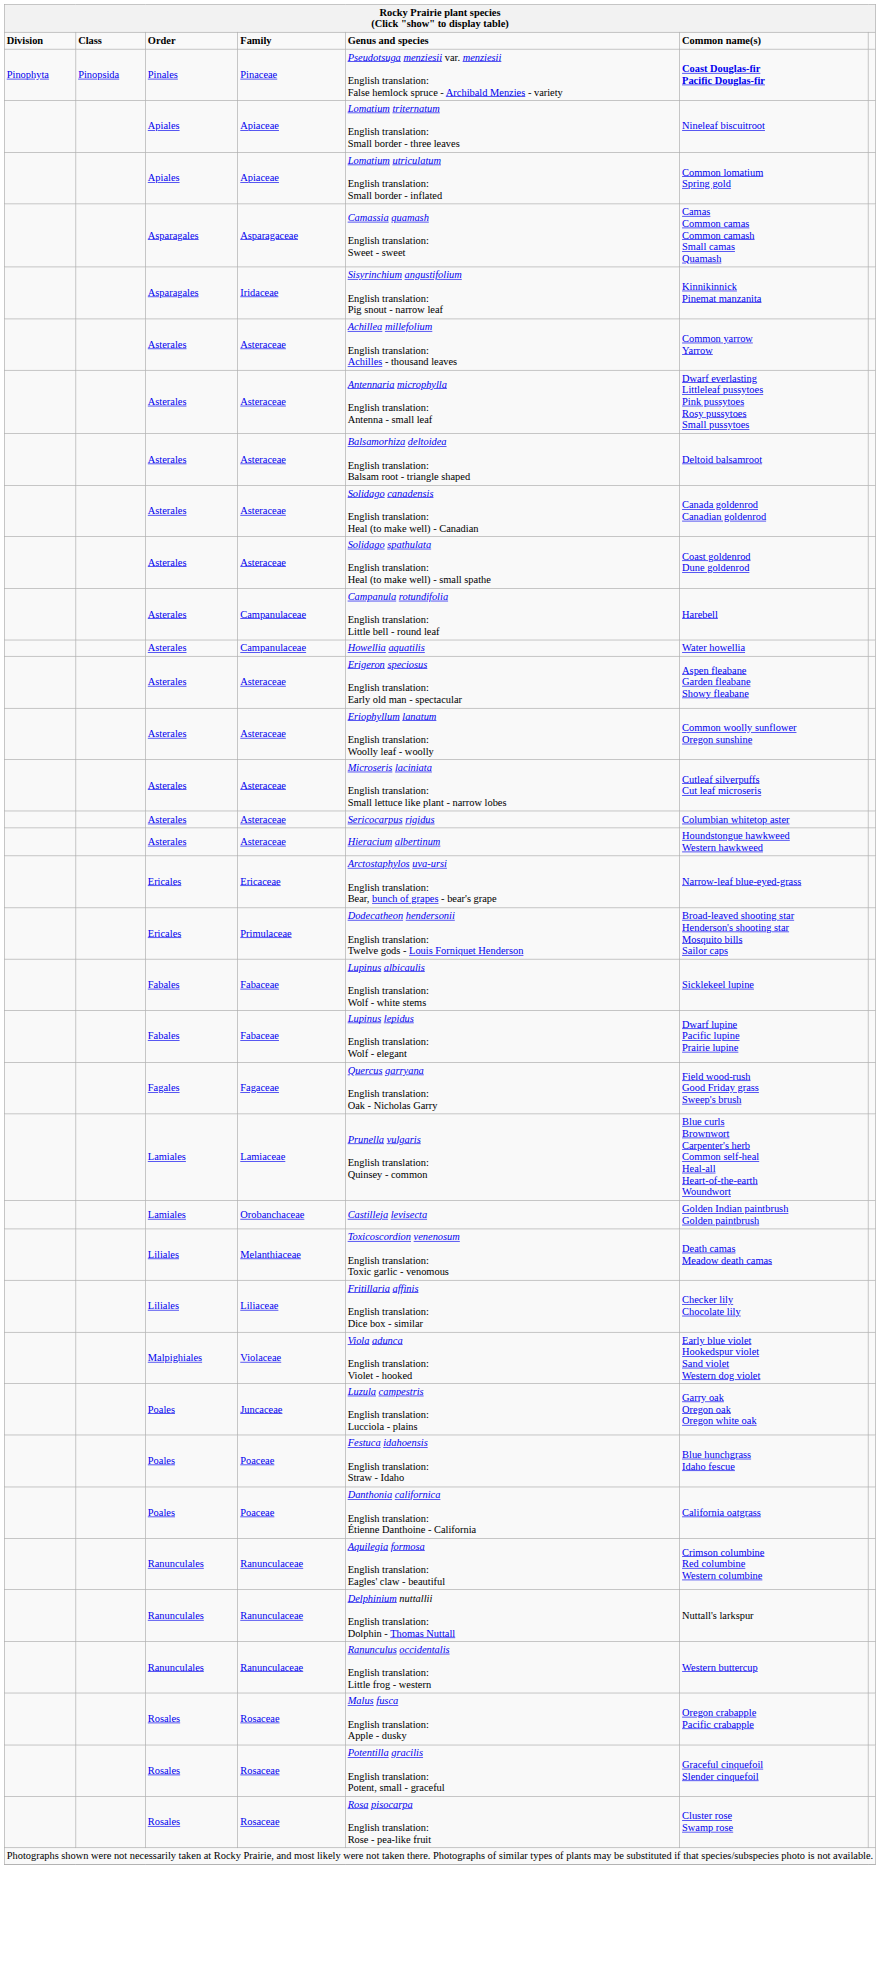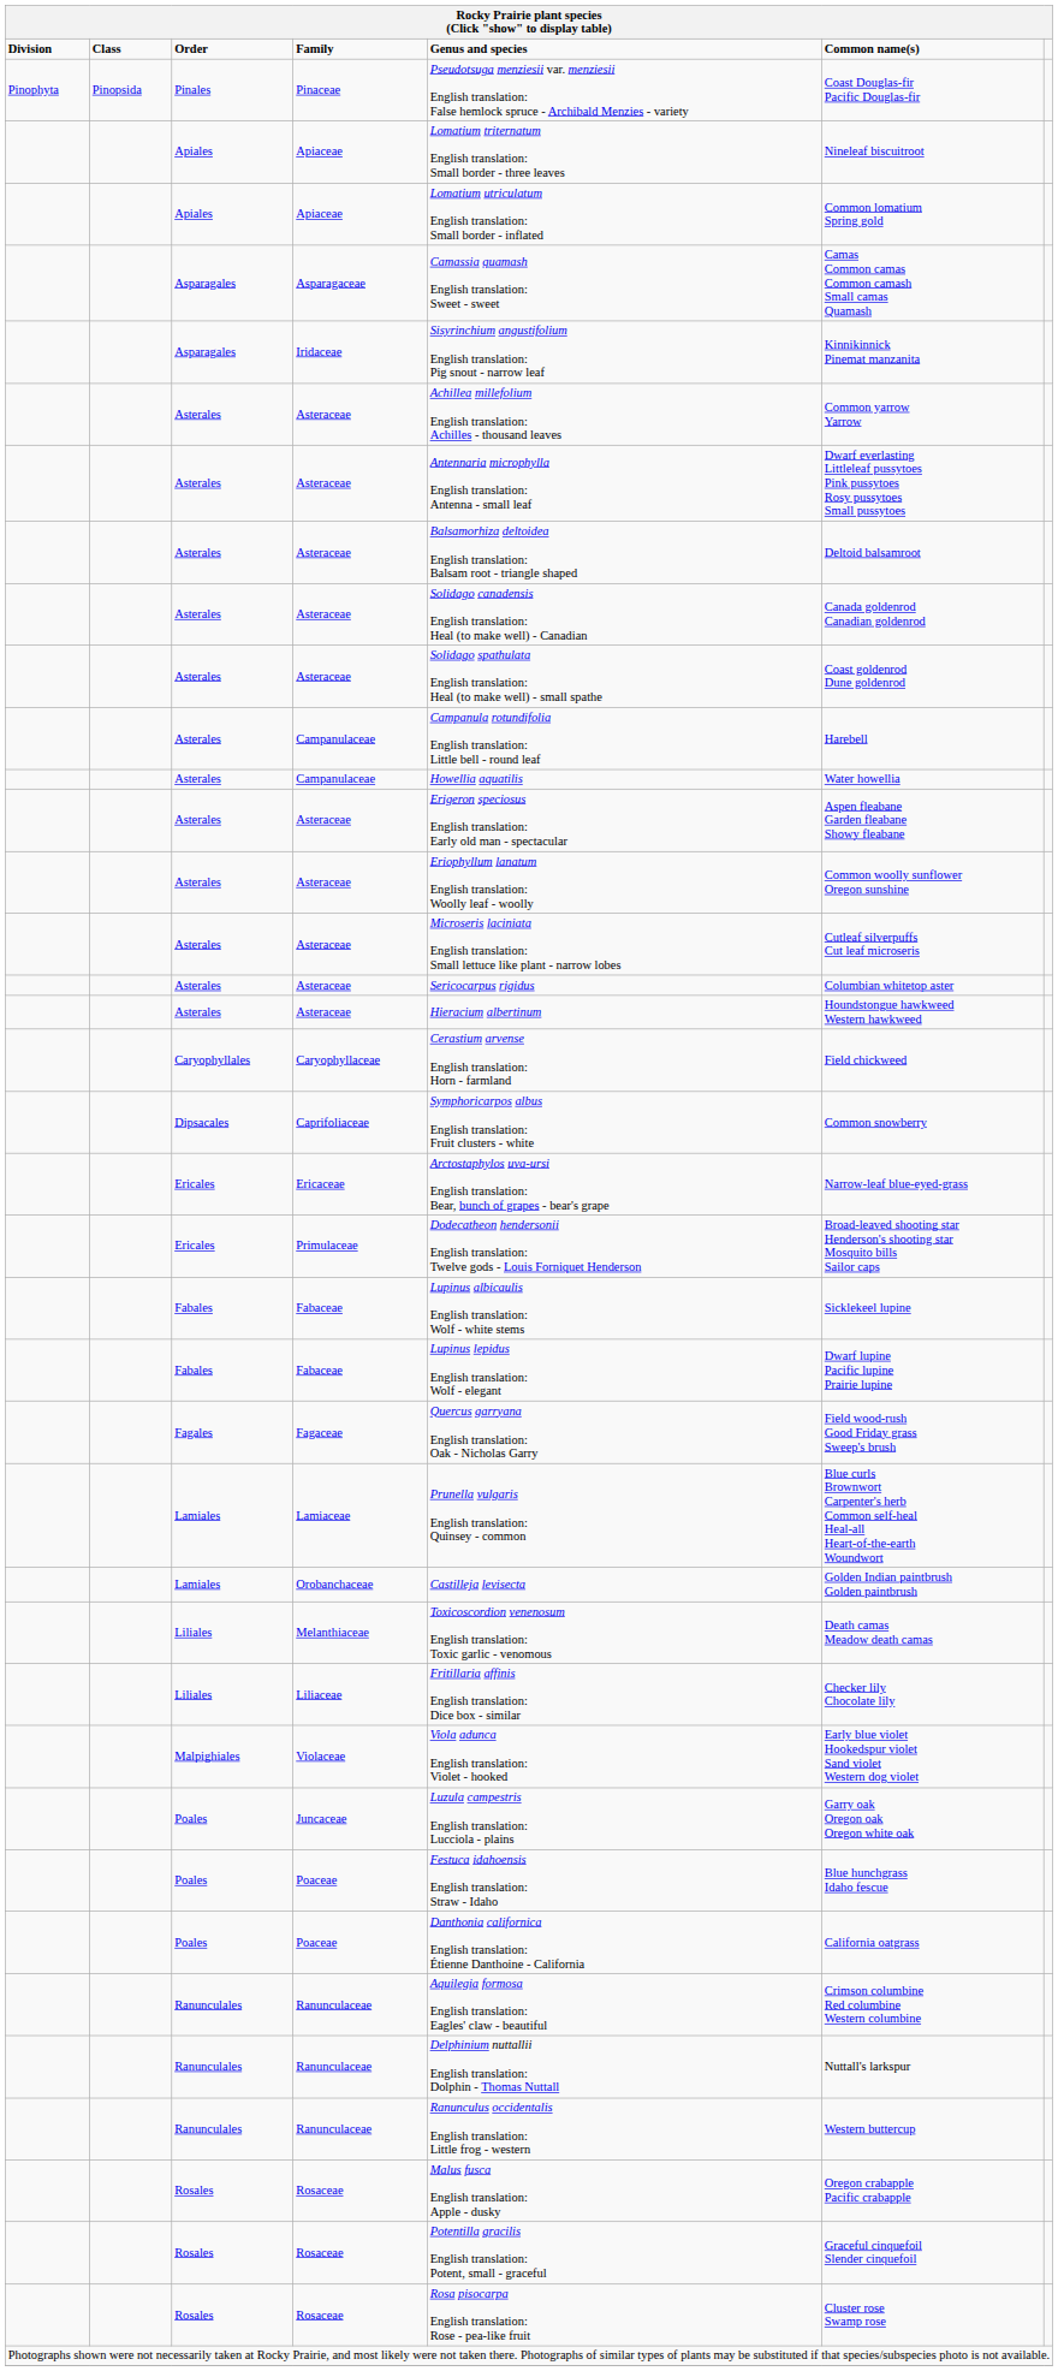Pinaceae | Common name(s): bold -> normal
+ row: Caryophyllales | Caryophyllaceae | Cerastium arvense English translation: Horn - farmland | Field chickweed
+ row: Dipsacales | Caprifoliaceae | Symphoricarpos albus English translation: Fruit clusters - white | Common snowberry
